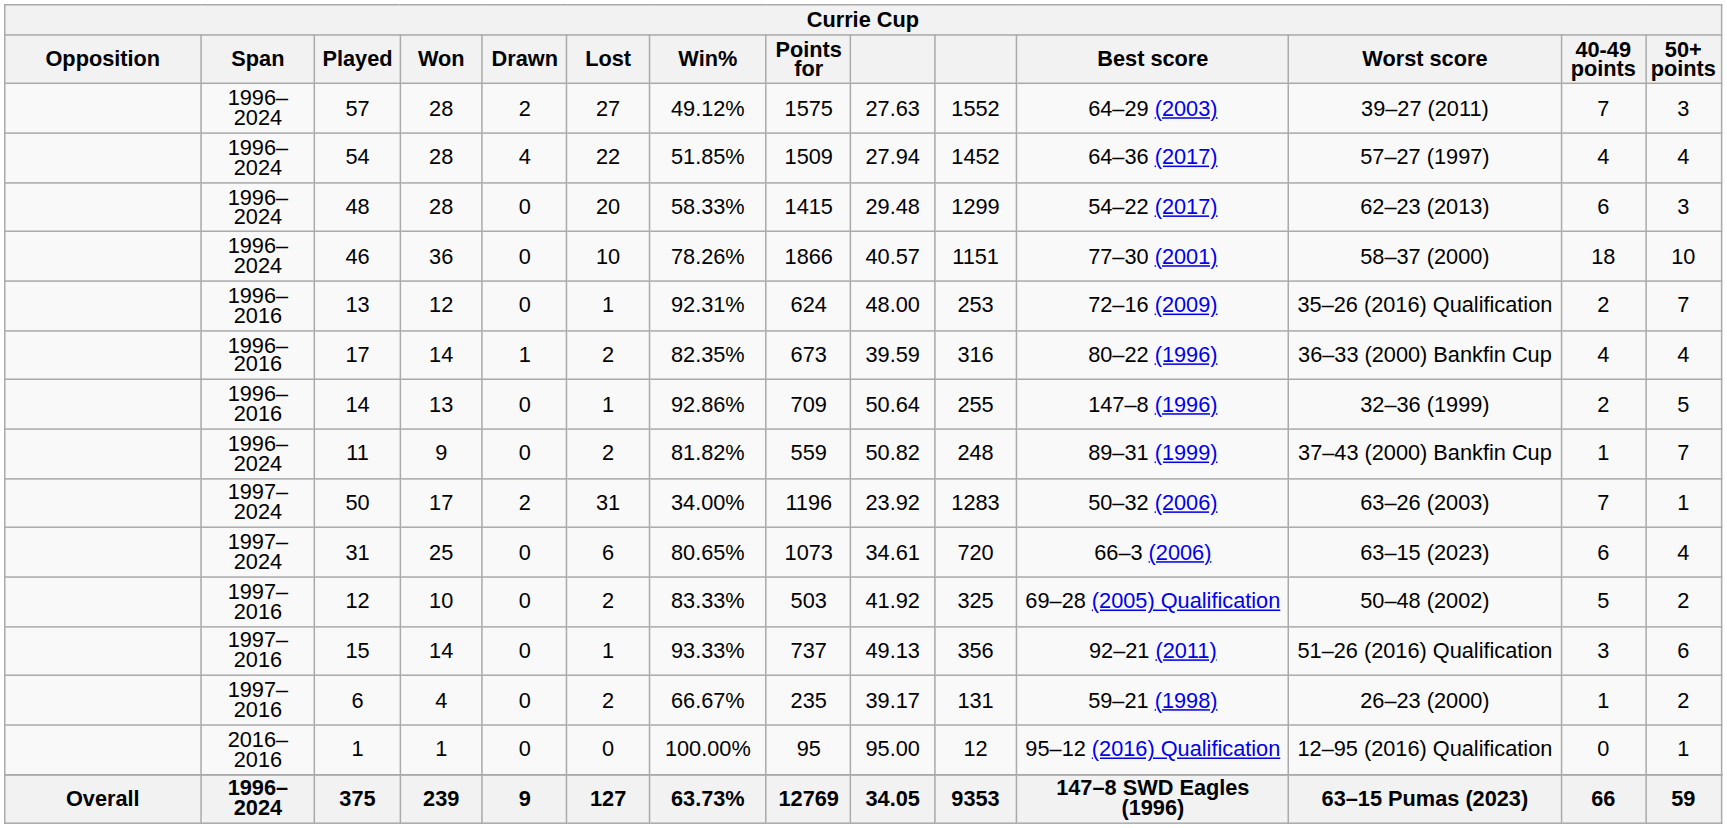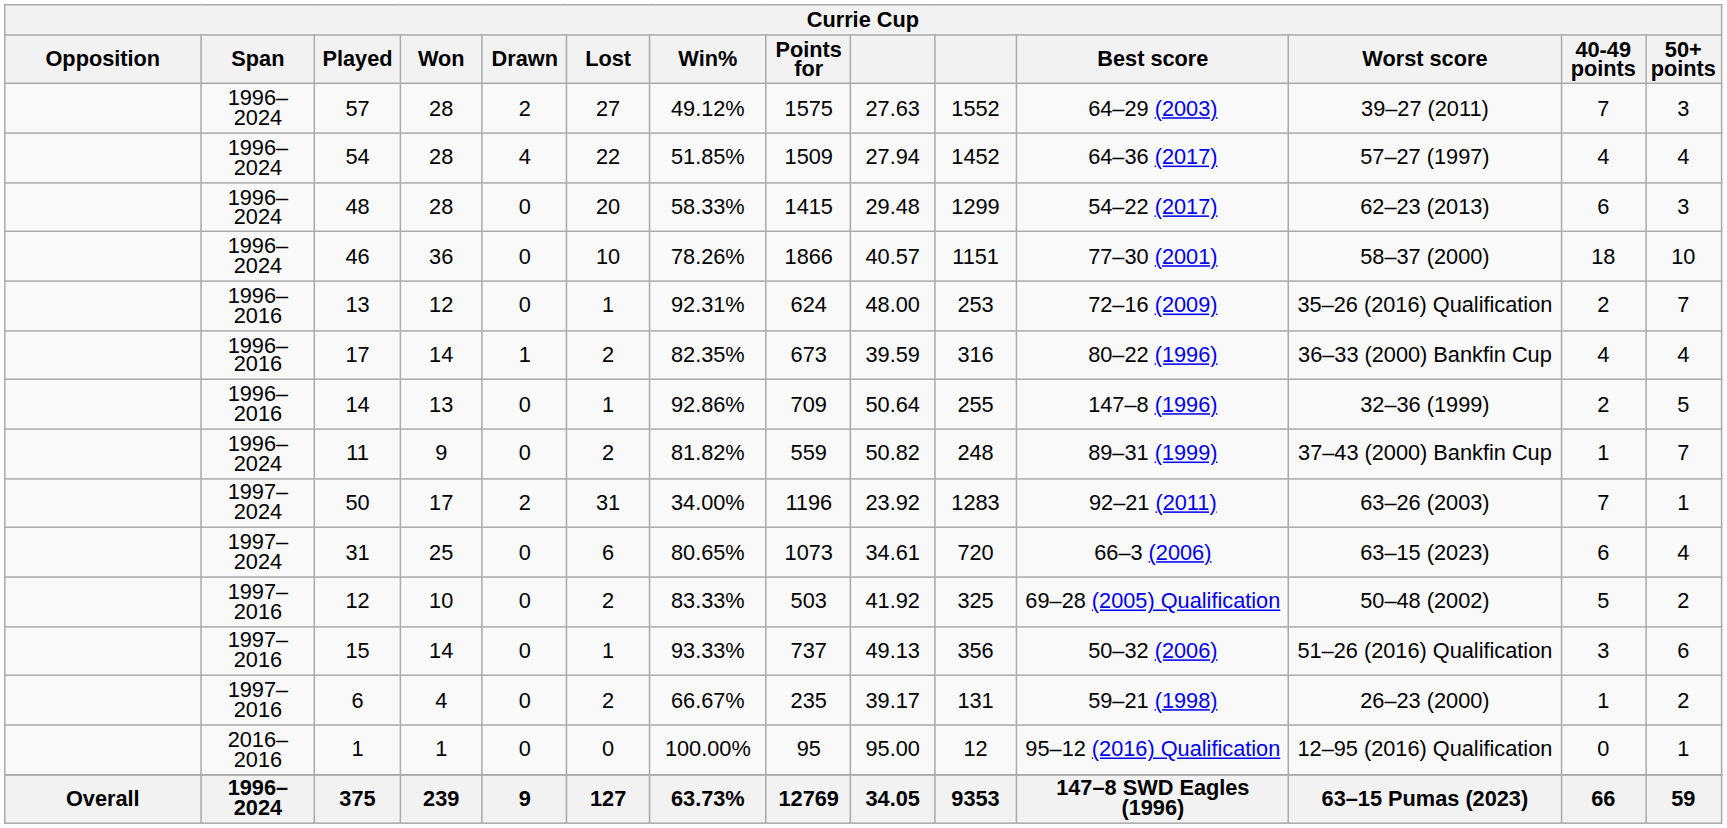50 | Best score: 50–32 (2006) -> 92–21 (2011)
15 | Best score: 92–21 (2011) -> 50–32 (2006)
